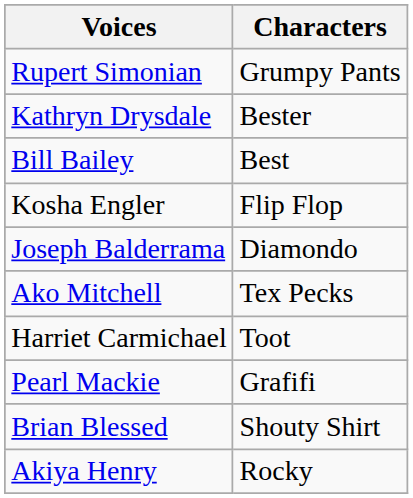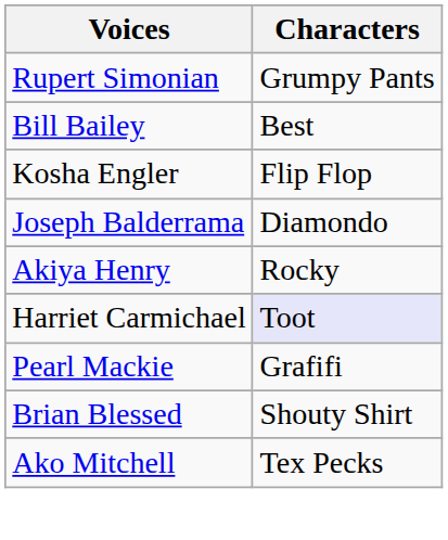- row: Kathryn Drysdale | Bester
rows swapped: Akiya Henry <-> Ako Mitchell
Harriet Carmichael | Characters: no background -> lavender background
